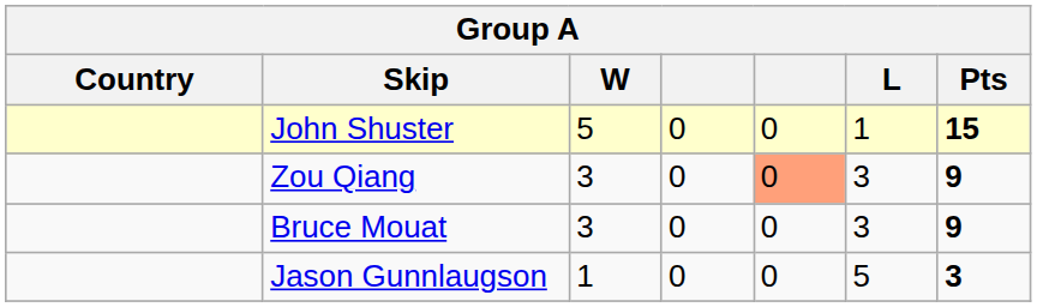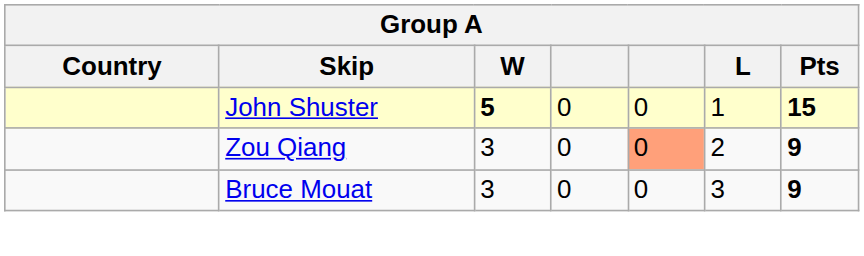John Shuster | W: normal -> bold
Zou Qiang | L: 3 -> 2
- row: Jason Gunnlaugson | 1 | 0 | 0 | 5 | 3
